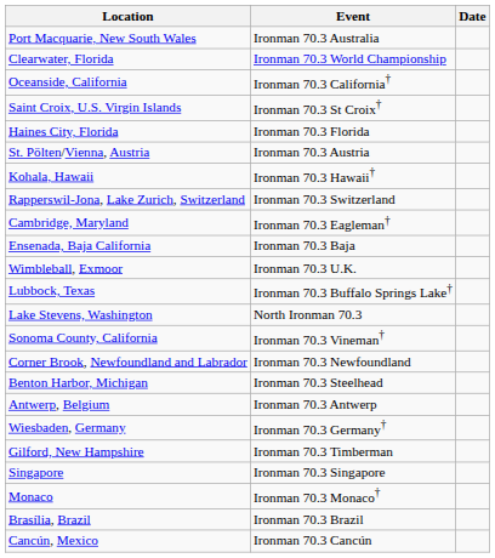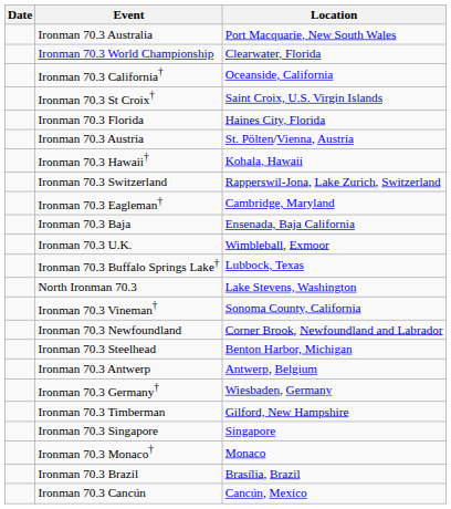columns swapped: Date <-> Location
